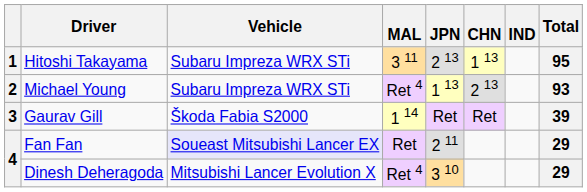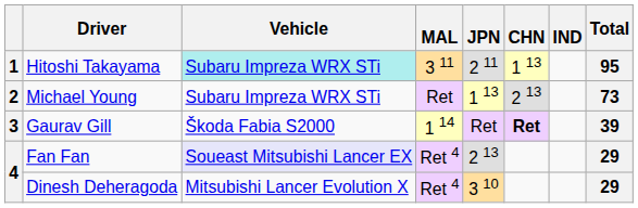Hitoshi Takayama | Vehicle: no background -> paleturquoise background
Hitoshi Takayama | JPN: 2 13 -> 2 11
Michael Young | MAL: Ret 4 -> Ret
Michael Young | Total: 93 -> 73
Gaurav Gill | CHN: normal -> bold
Fan Fan | MAL: Ret -> Ret 4
Fan Fan | JPN: 2 11 -> 2 13
